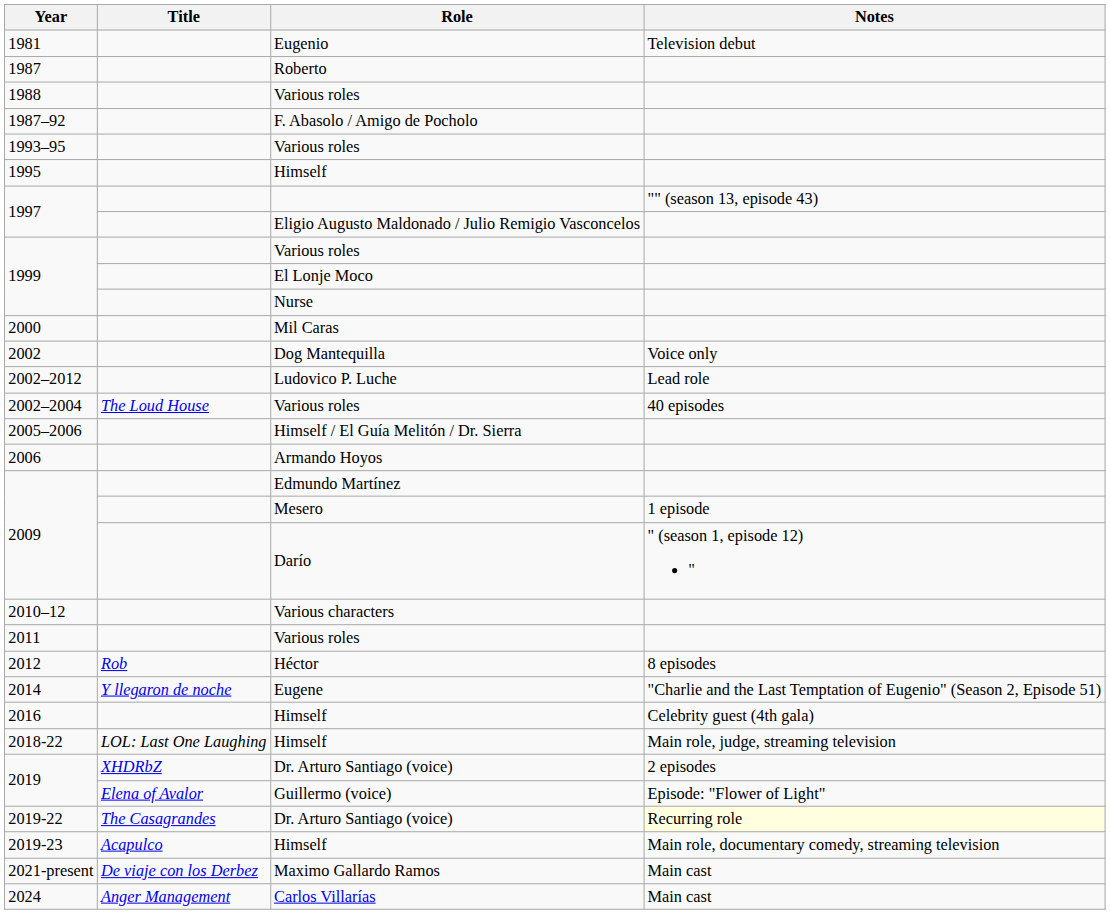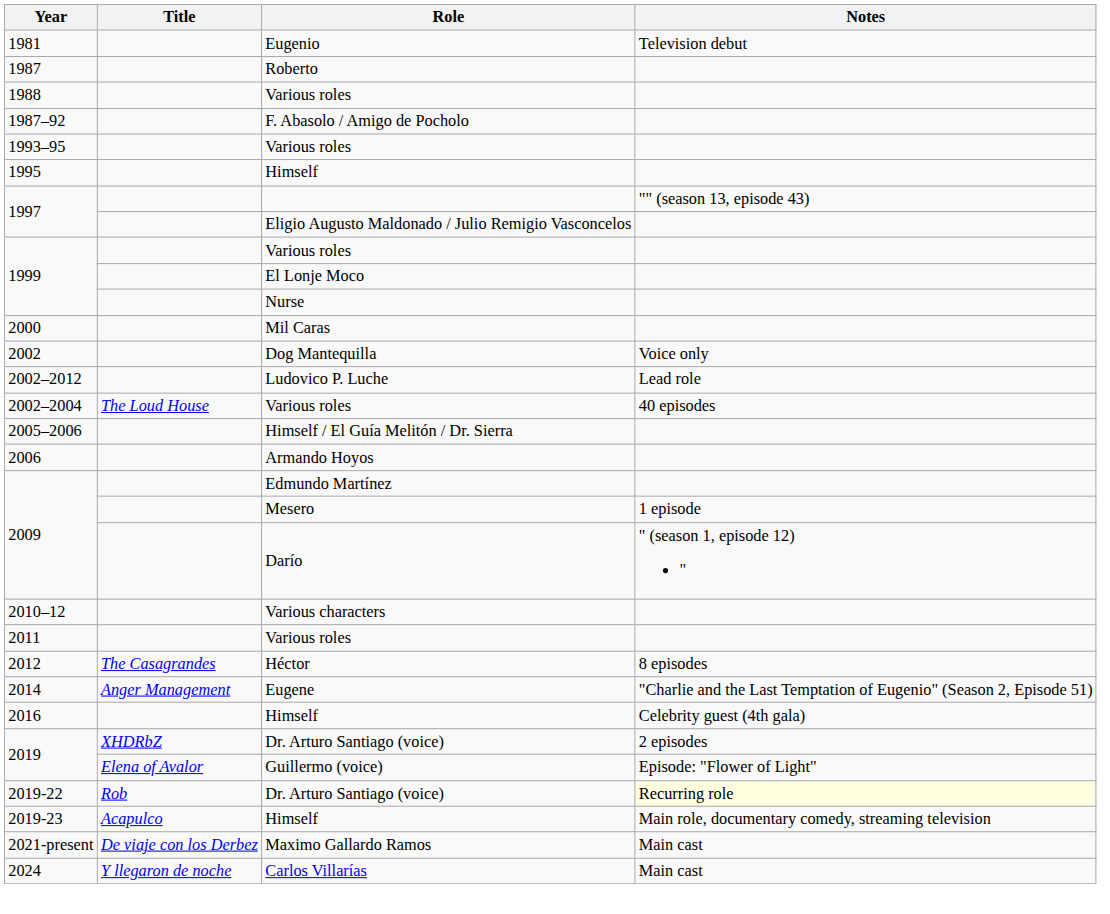2012 | Title: Rob -> The Casagrandes
2014 | Title: Y llegaron de noche -> Anger Management
- row: 2018-22 | LOL: Last One Laughing | Himself | Main role, judge, streaming television
2019-22 | Title: The Casagrandes -> Rob
2024 | Title: Anger Management -> Y llegaron de noche
